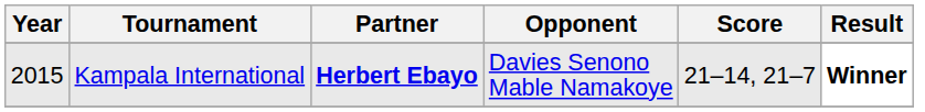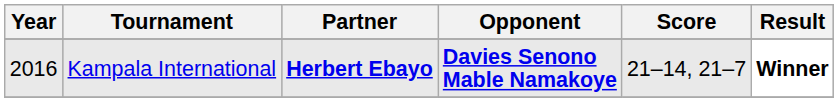Kampala International | Year: 2015 -> 2016
Kampala International | Opponent: normal -> bold
